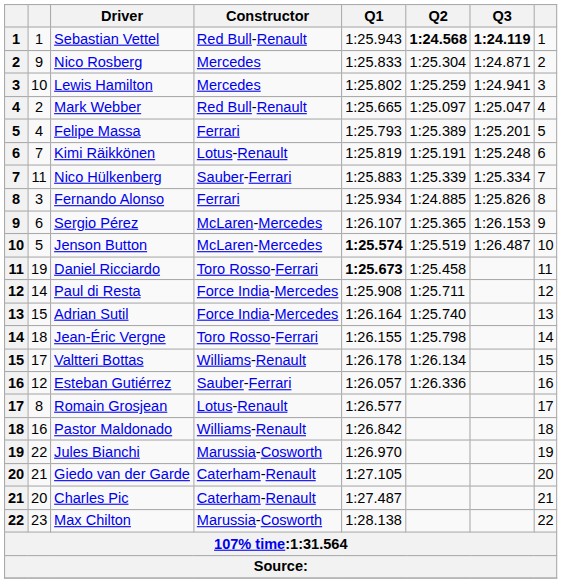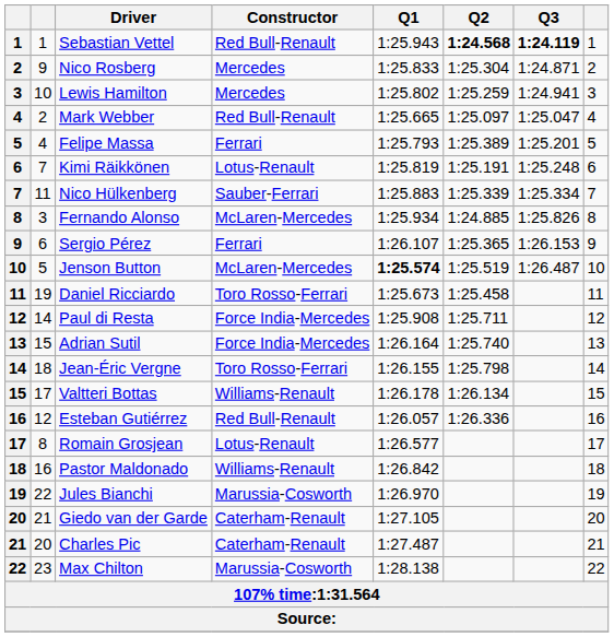Fernando Alonso | Constructor: Ferrari -> McLaren-Mercedes
Sergio Pérez | Constructor: McLaren-Mercedes -> Ferrari
Daniel Ricciardo | Q1: bold -> normal
Esteban Gutiérrez | Constructor: Sauber-Ferrari -> Red Bull-Renault
